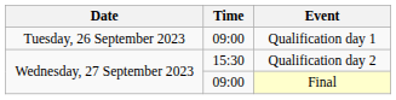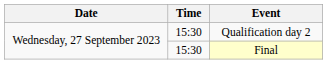- row: Tuesday, 26 September 2023 | 09:00 | Qualification day 1
Final | Time: 09:00 -> 15:30
